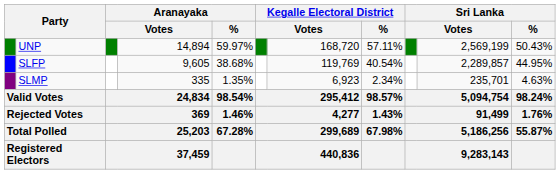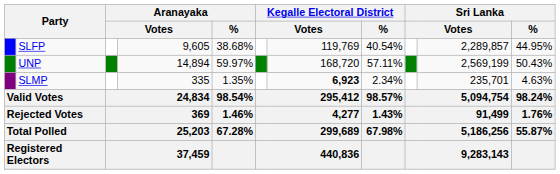rows swapped: UNP <-> SLFP
SLMP | column 7: normal -> bold
